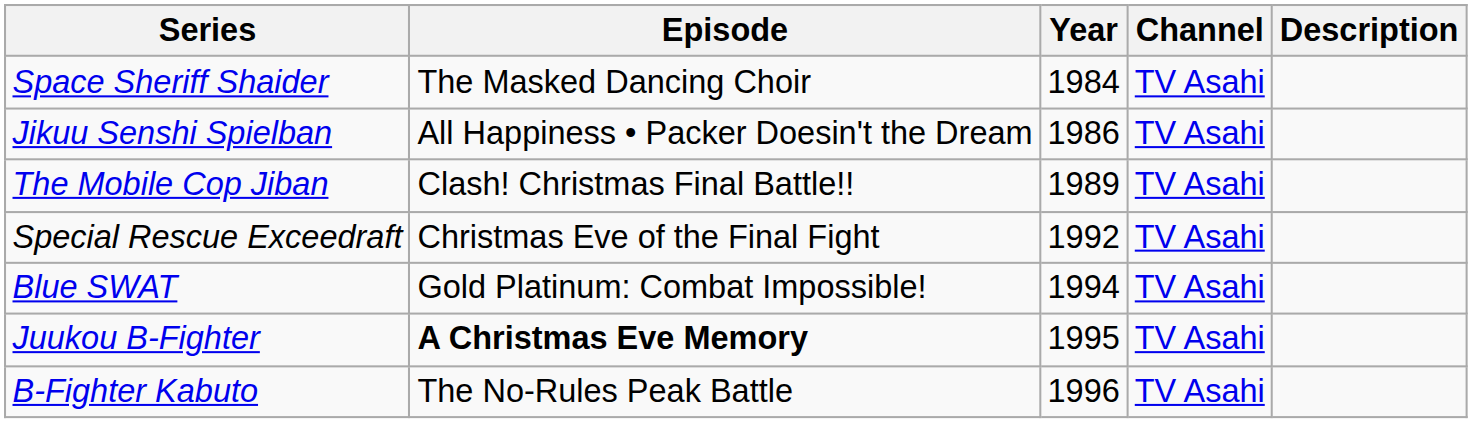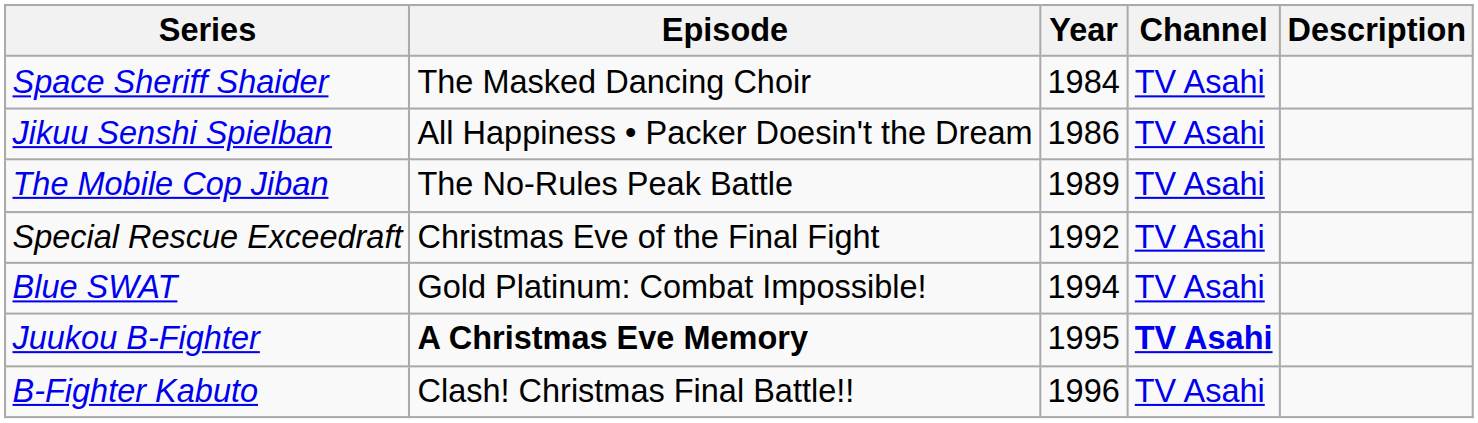The Mobile Cop Jiban | Episode: Clash! Christmas Final Battle!! -> The No-Rules Peak Battle
Juukou B-Fighter | Channel: normal -> bold
B-Fighter Kabuto | Episode: The No-Rules Peak Battle -> Clash! Christmas Final Battle!!
